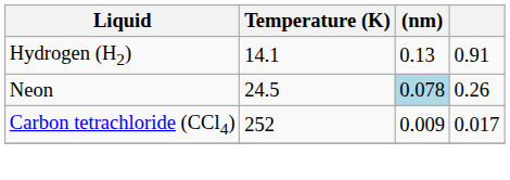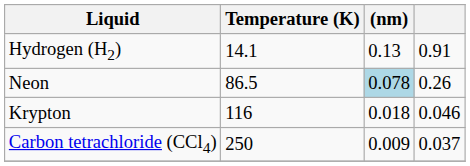Neon | Temperature (K): 24.5 -> 86.5
+ row: Krypton | 116 | 0.018 | 0.046
Carbon tetrachloride (CCl4) | Temperature (K): 252 -> 250
Carbon tetrachloride (CCl4) | column 4: 0.017 -> 0.037
